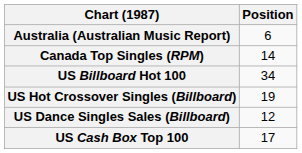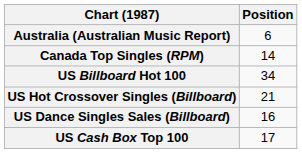US Hot Crossover Singles (Billboard) | Position: 19 -> 21
US Dance Singles Sales (Billboard) | Position: 12 -> 16
